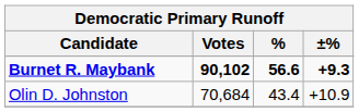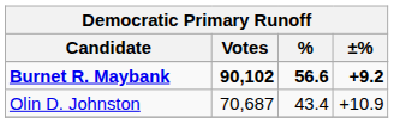Burnet R. Maybank | ±%: +9.3 -> +9.2
Olin D. Johnston | Votes: 70,684 -> 70,687
